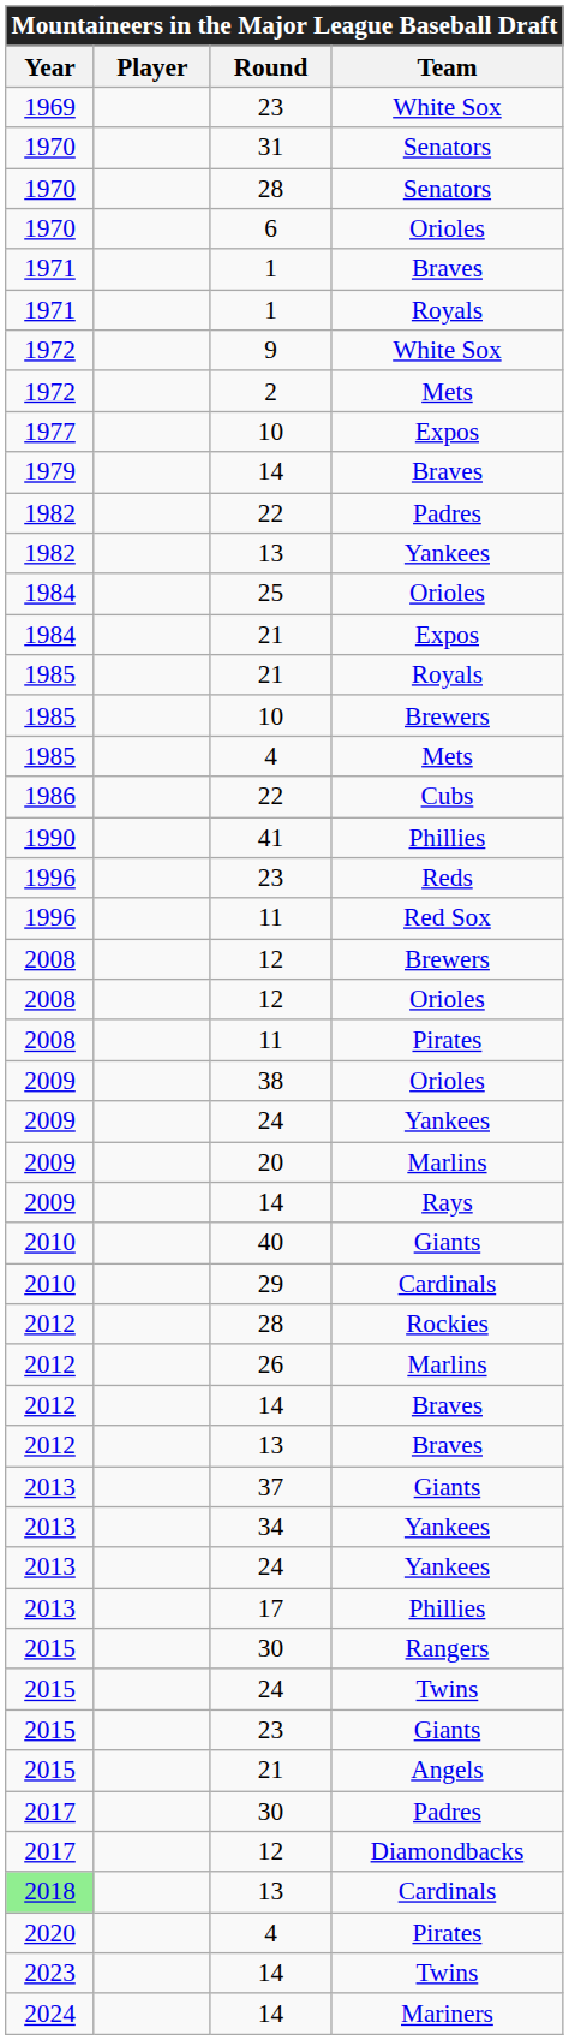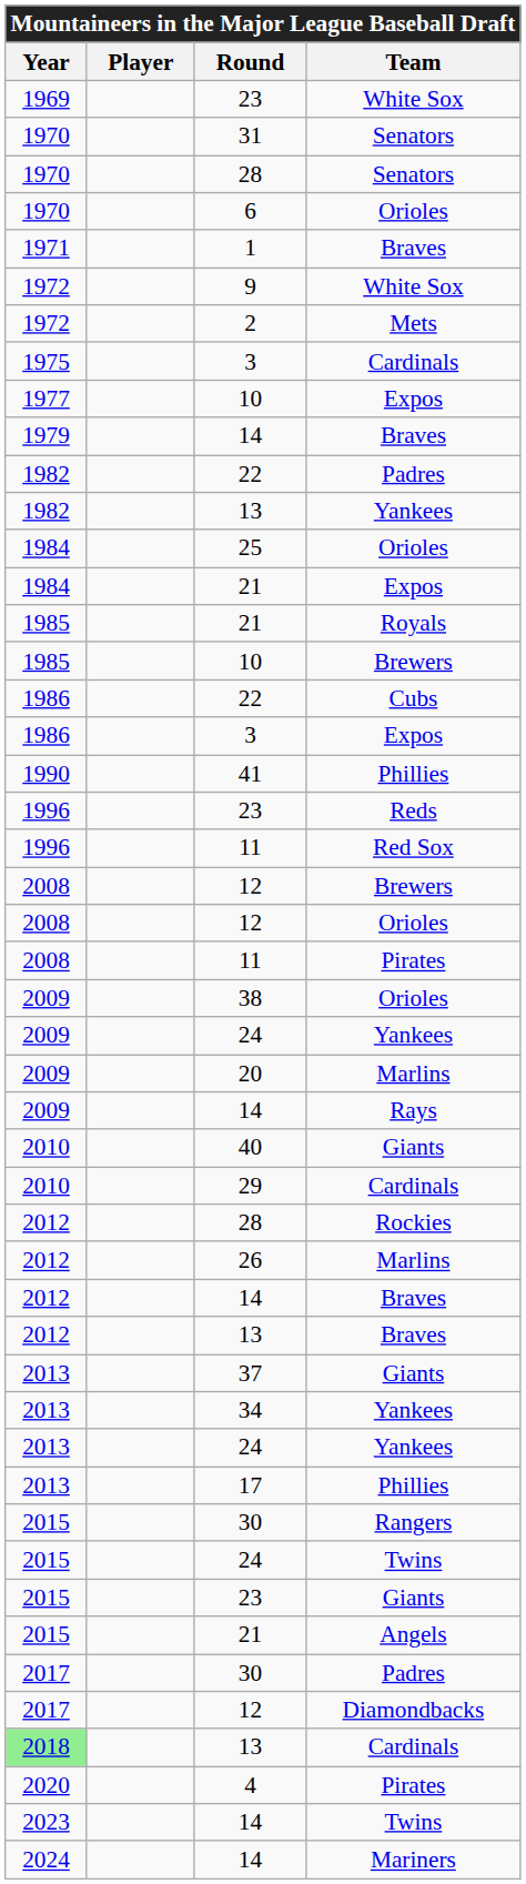- row: 1971 | 1 | Royals
+ row: 1975 | 3 | Cardinals
- row: 1985 | 4 | Mets
+ row: 1986 | 3 | Expos
